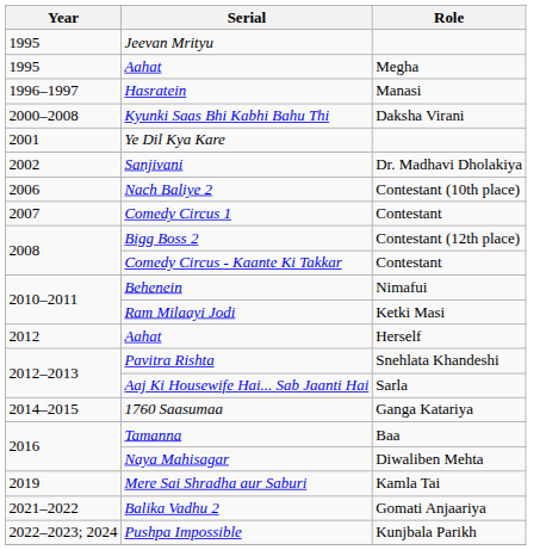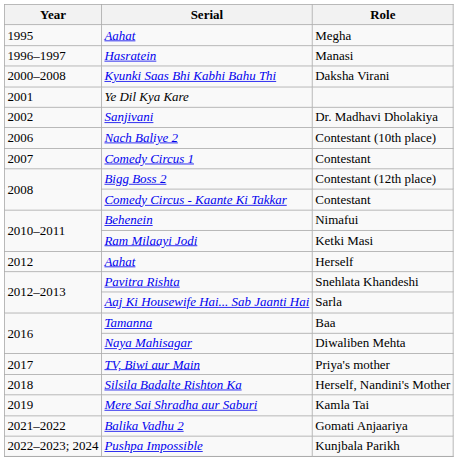- row: 1995 | Jeevan Mrityu
- row: 2014–2015 | 1760 Saasumaa | Ganga Katariya
+ row: 2017 | TV, Biwi aur Main | Priya's mother
+ row: 2018 | Silsila Badalte Rishton Ka | Herself, Nandini's Mother
